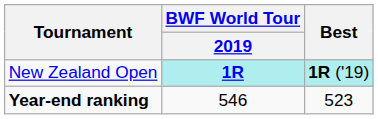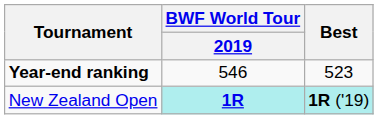rows swapped: New Zealand Open <-> Year-end ranking
